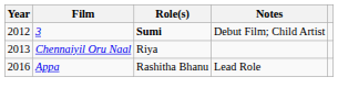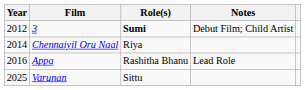Chennaiyil Oru Naal | Year: 2013 -> 2014
+ row: 2025 | Varunan | Sittu
